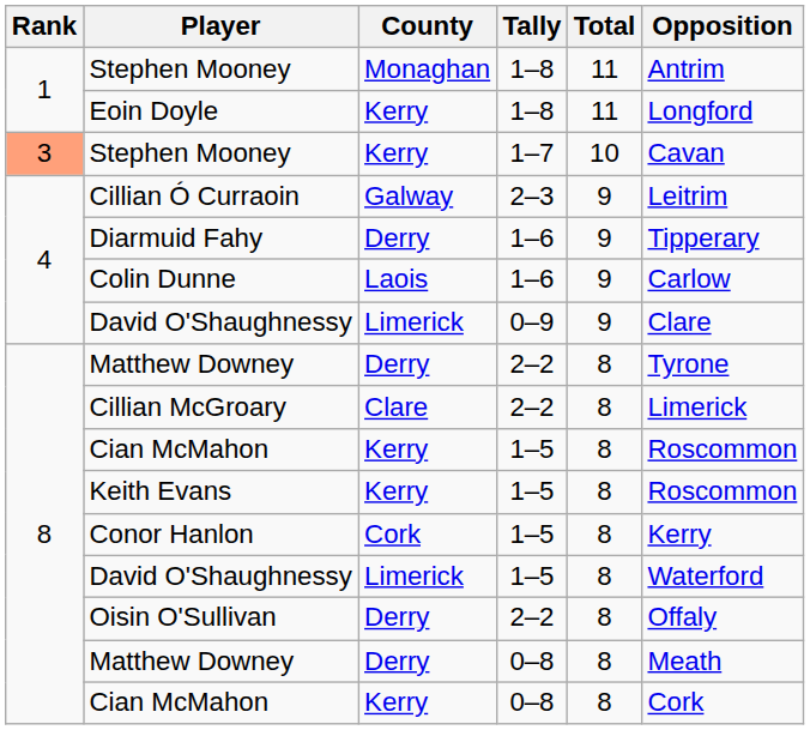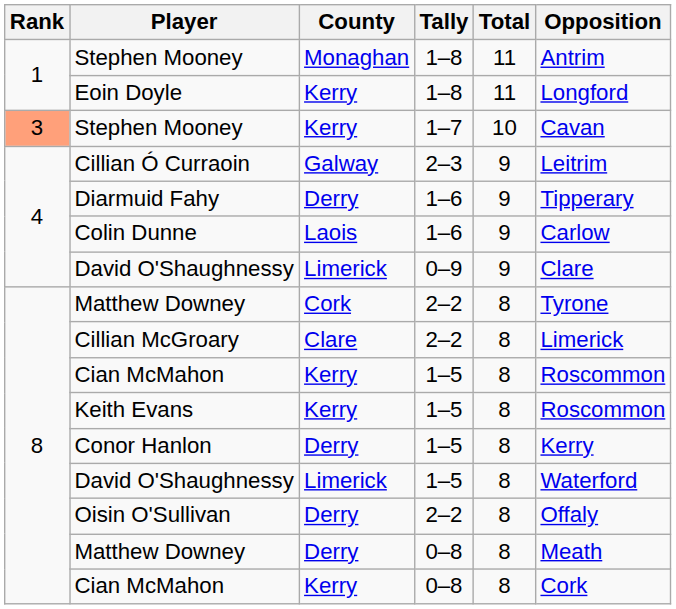Matthew Downey / 2–2 | County: Derry -> Cork
Conor Hanlon | County: Cork -> Derry
